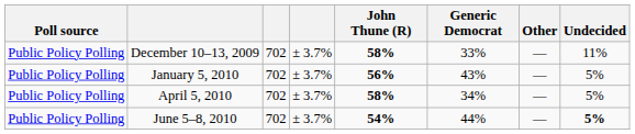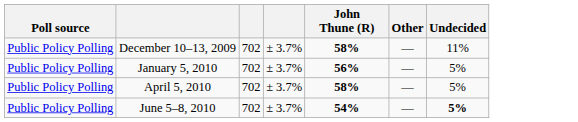- column: Generic Democrat | 33% | 43% | 34% | 44%
